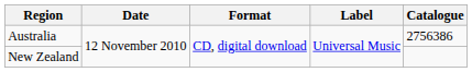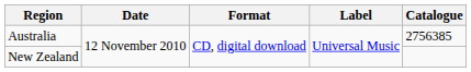Australia | Catalogue: 2756386 -> 2756385
